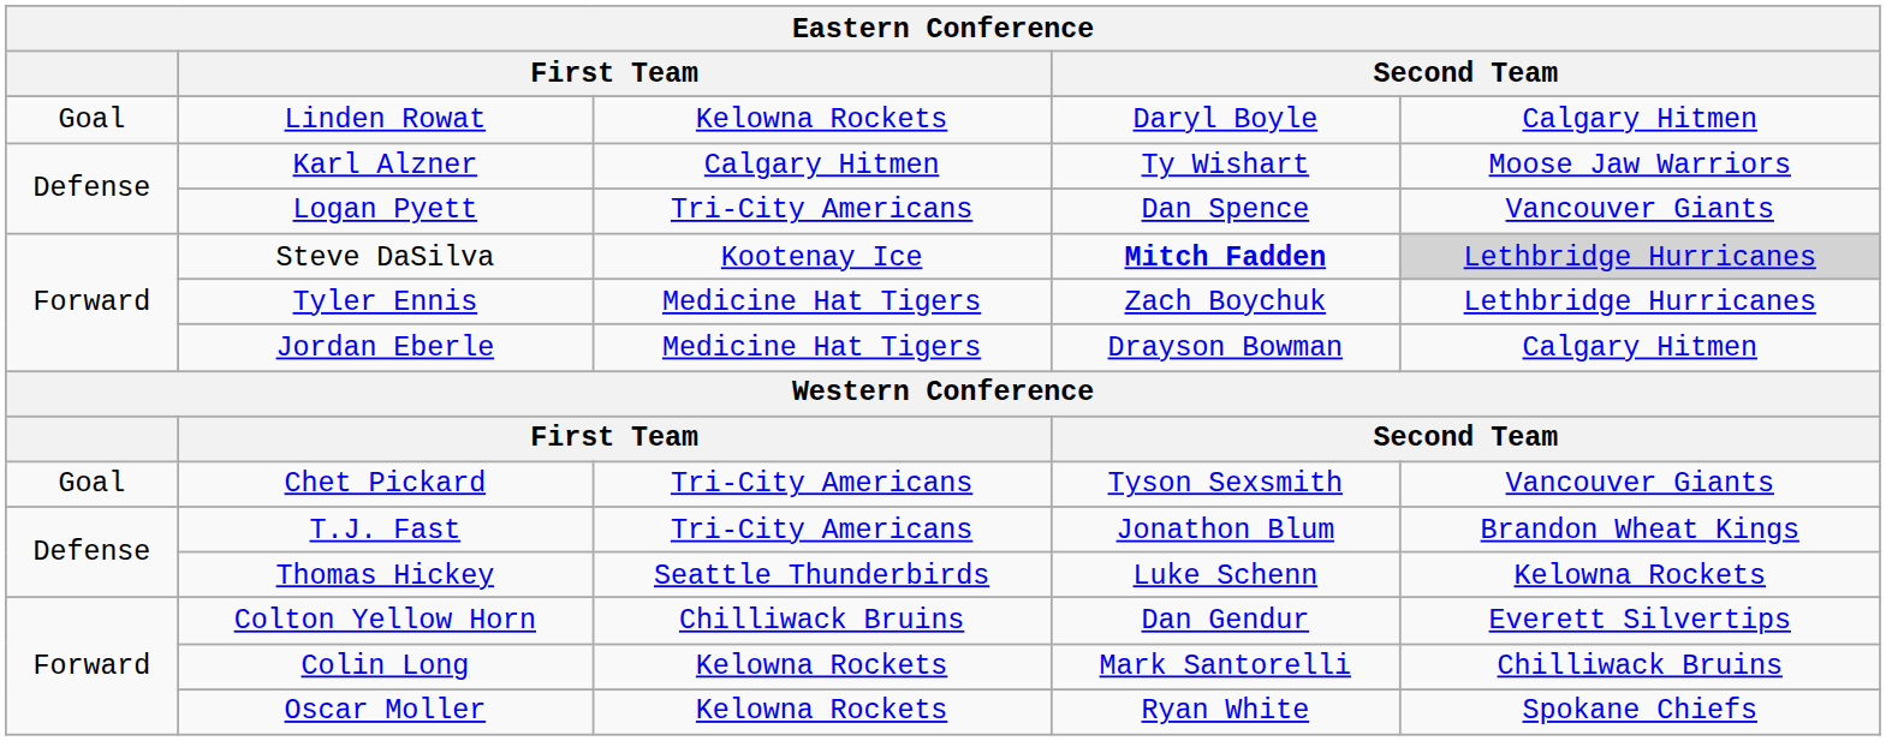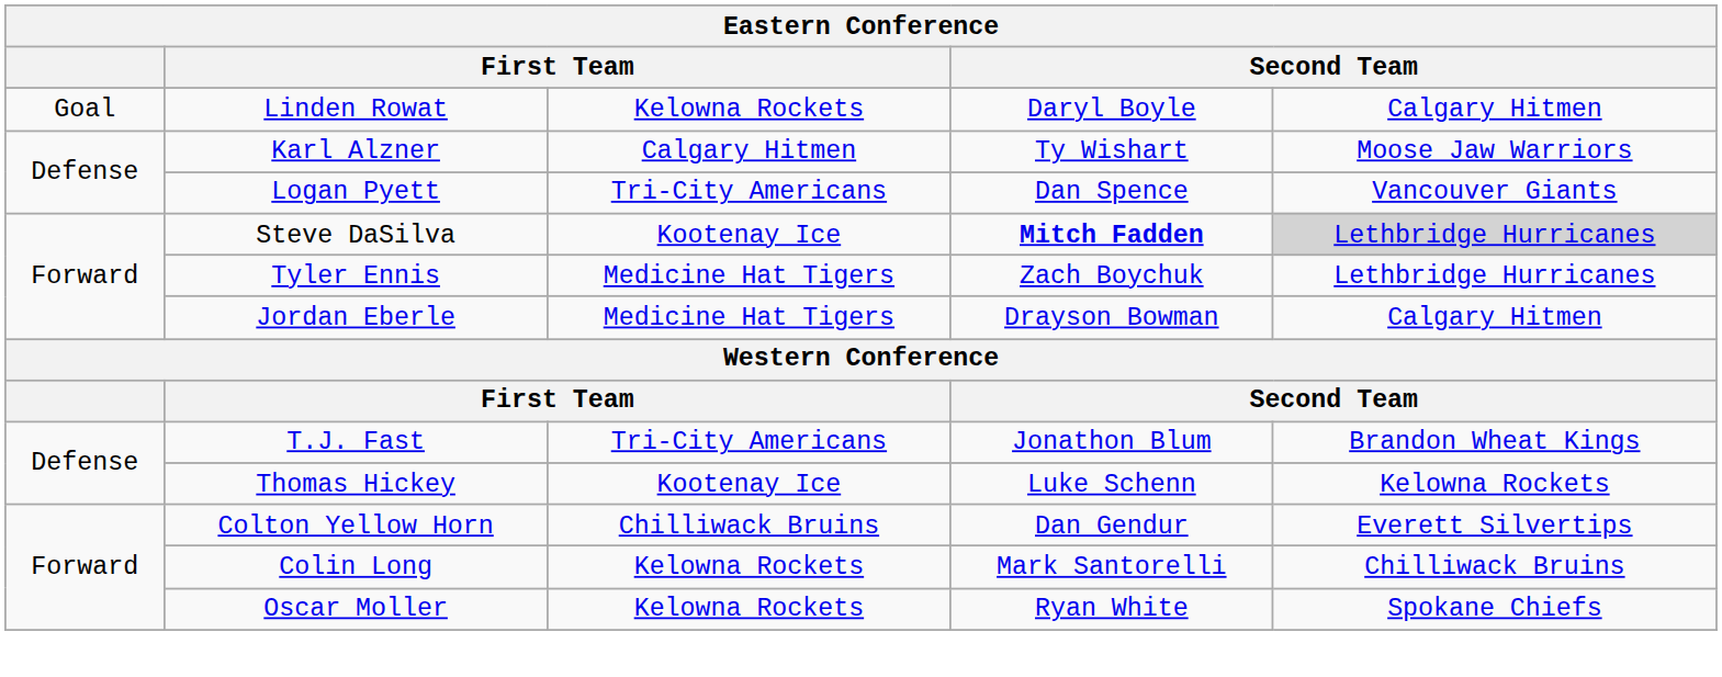- row: Goal | Chet Pickard | Tri-City Americans | Tyson Sexsmith | Vancouver Giants
Thomas Hickey | column 3: Seattle Thunderbirds -> Kootenay Ice
